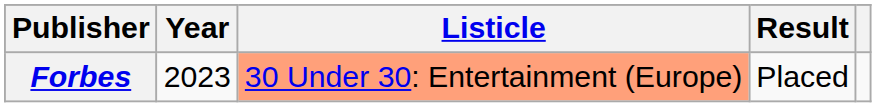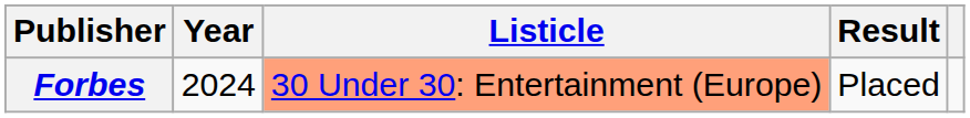Forbes | Year: 2023 -> 2024
